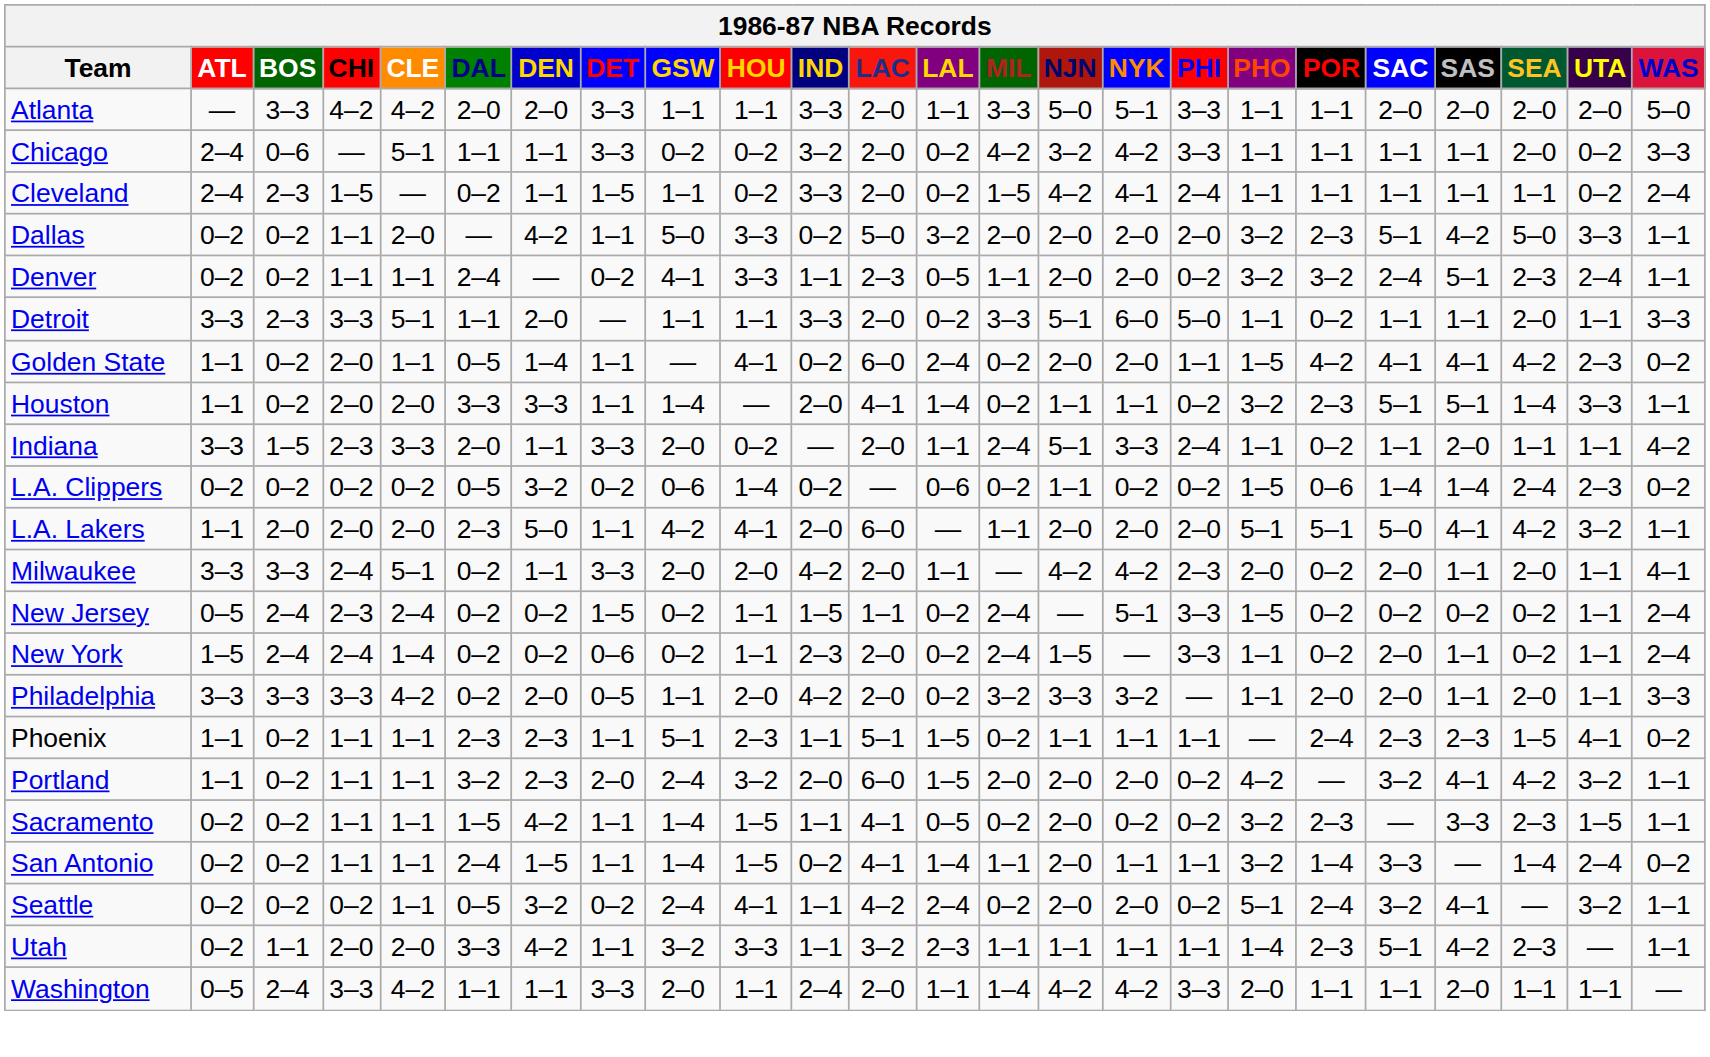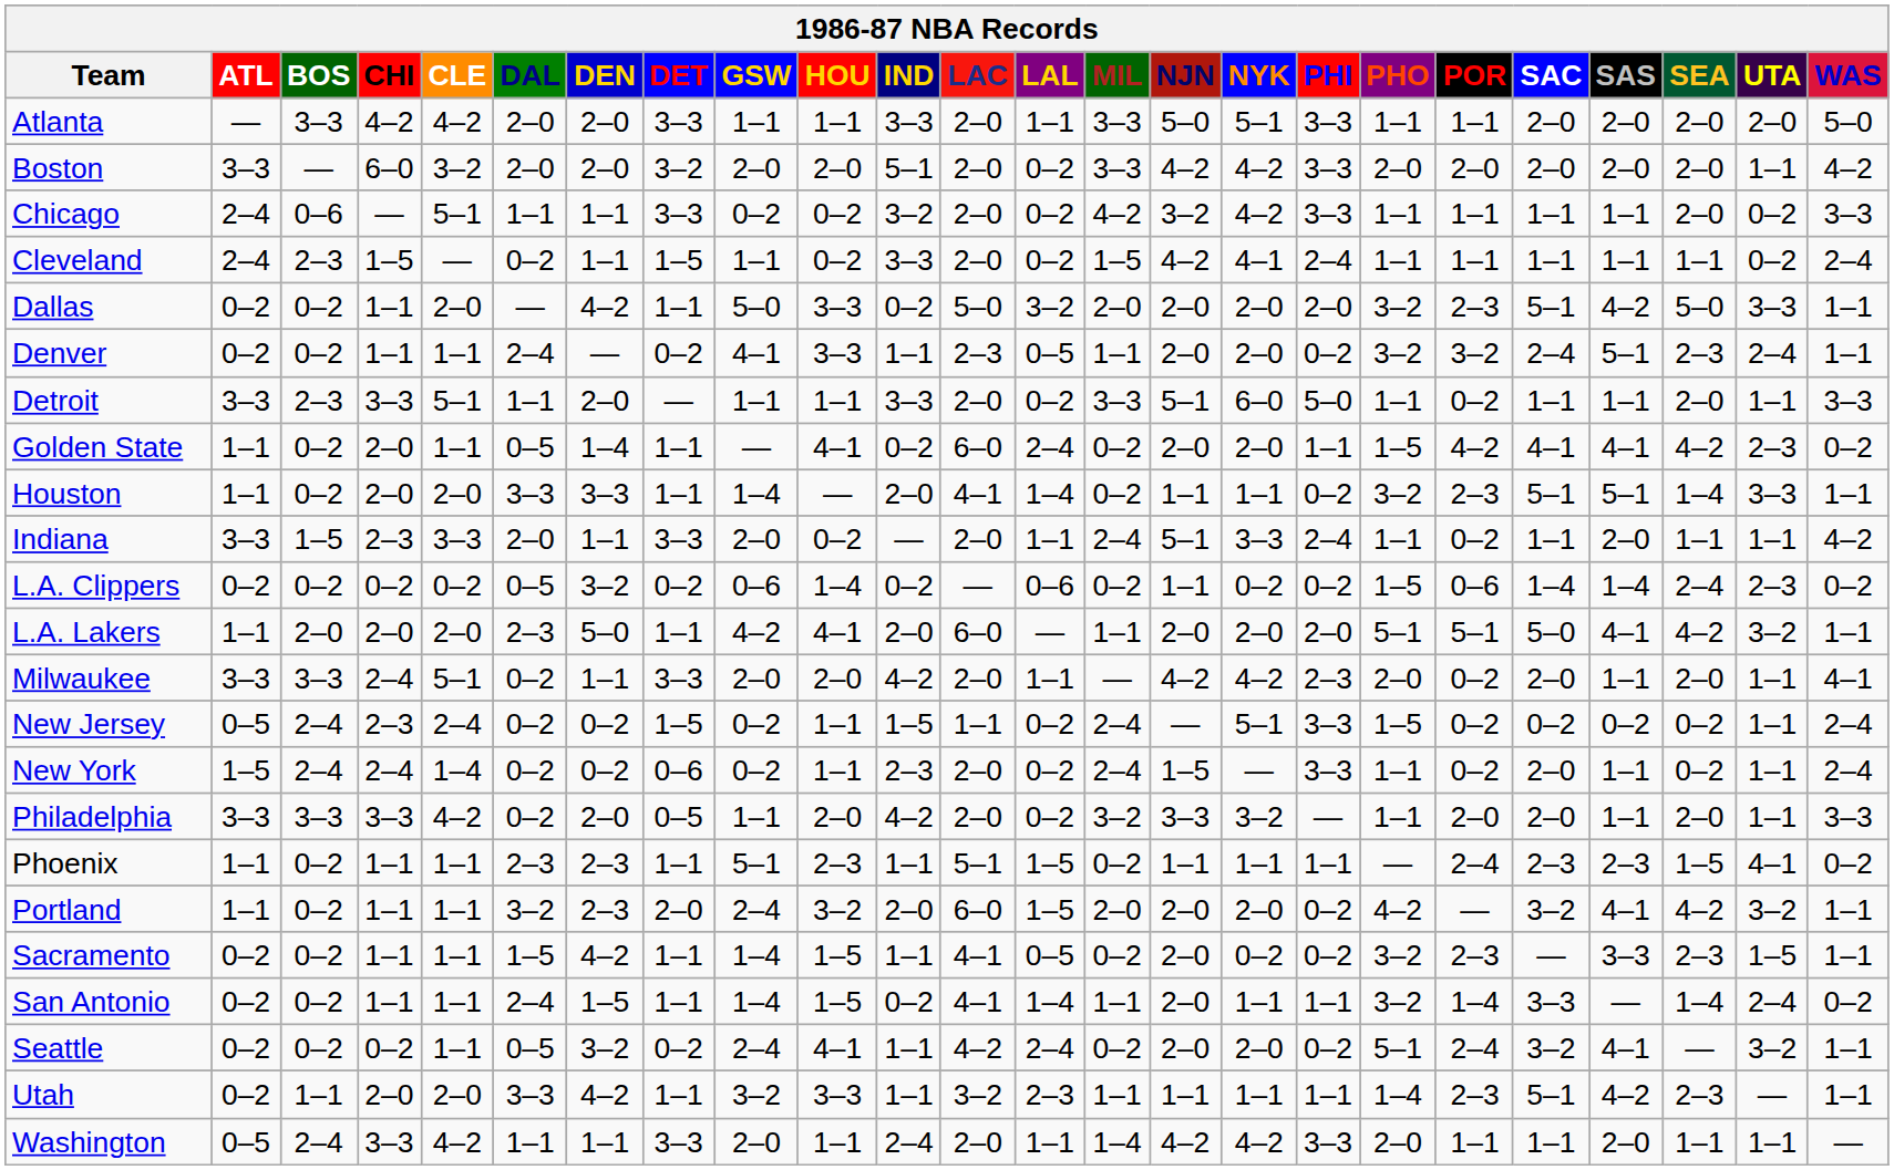+ row: Boston | 3–3 | — | 6–0 | 3–2 | 2–0 | 2–0 | 3–2 | 2–0 | 2–0 | 5–1 | 2–0 | 0–2 | 3–3 | 4–2 | 4–2 | 3–3 | 2–0 | 2–0 | 2–0 | 2–0 | 2–0 | 1–1 | 4–2
